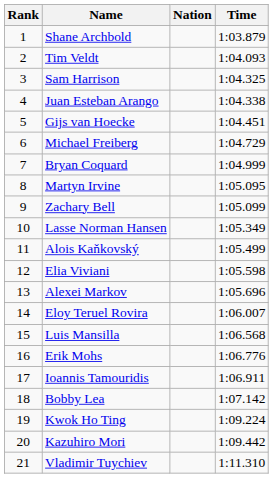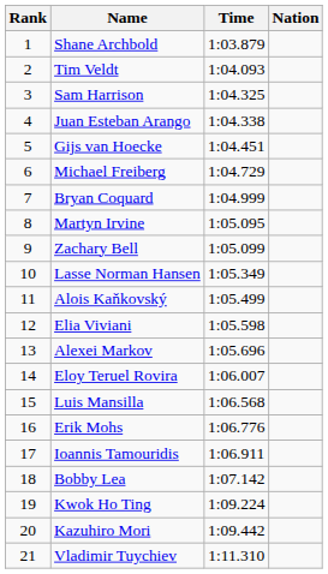columns swapped: Nation <-> Time
